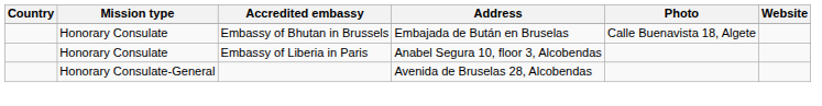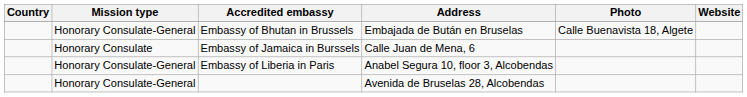Embassy of Bhutan in Brussels | Mission type: Honorary Consulate -> Honorary Consulate-General
+ row: Honorary Consulate | Embassy of Jamaica in Burssels | Calle Juan de Mena, 6
Embassy of Liberia in Paris | Mission type: Honorary Consulate -> Honorary Consulate-General
